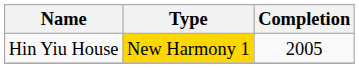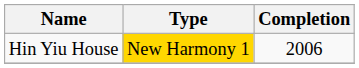Hin Yiu House | Completion: 2005 -> 2006
